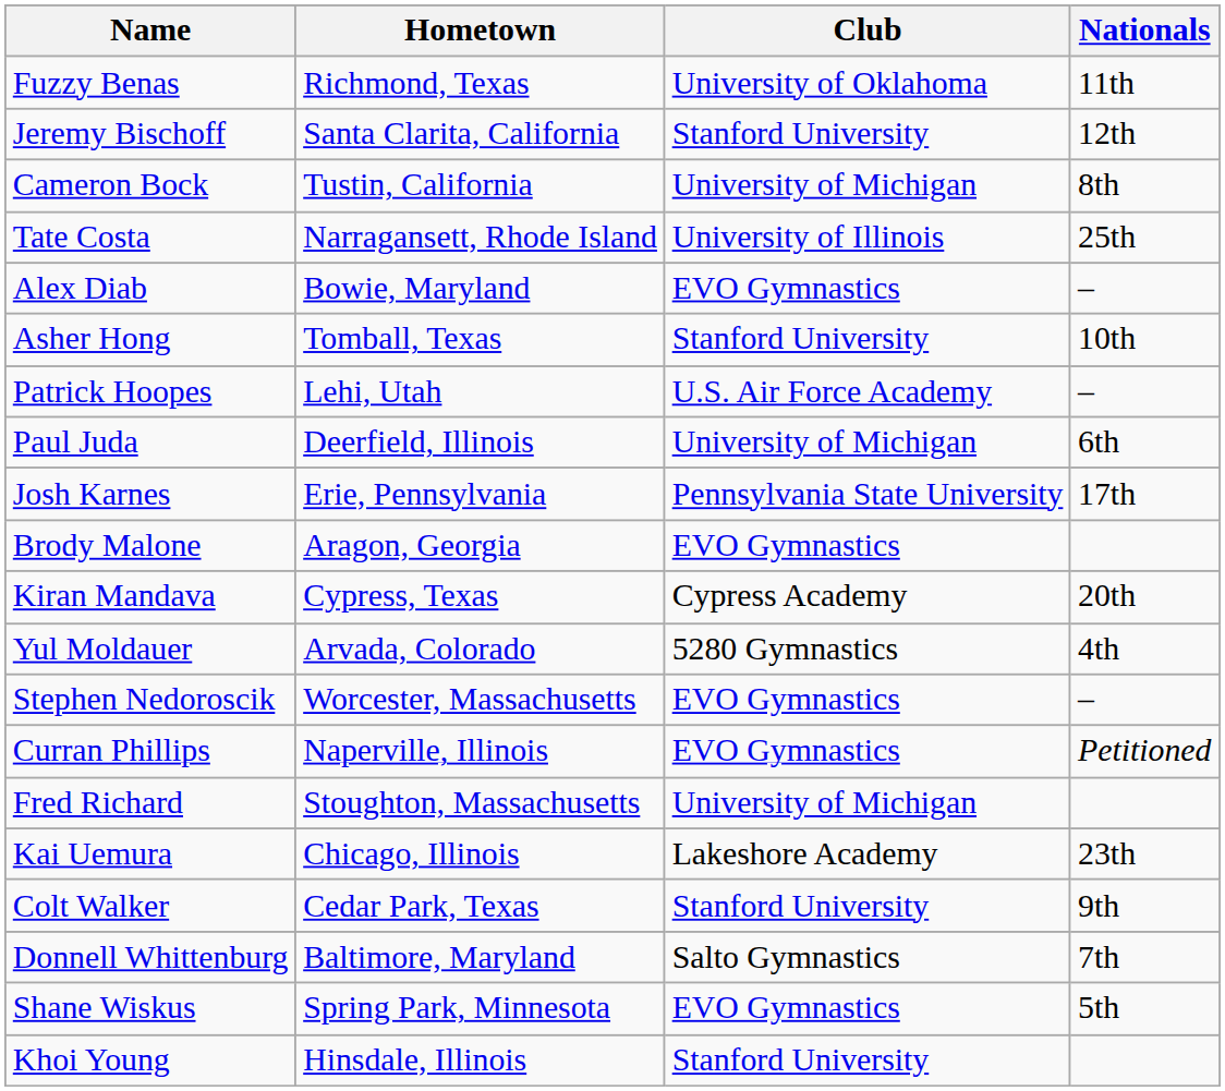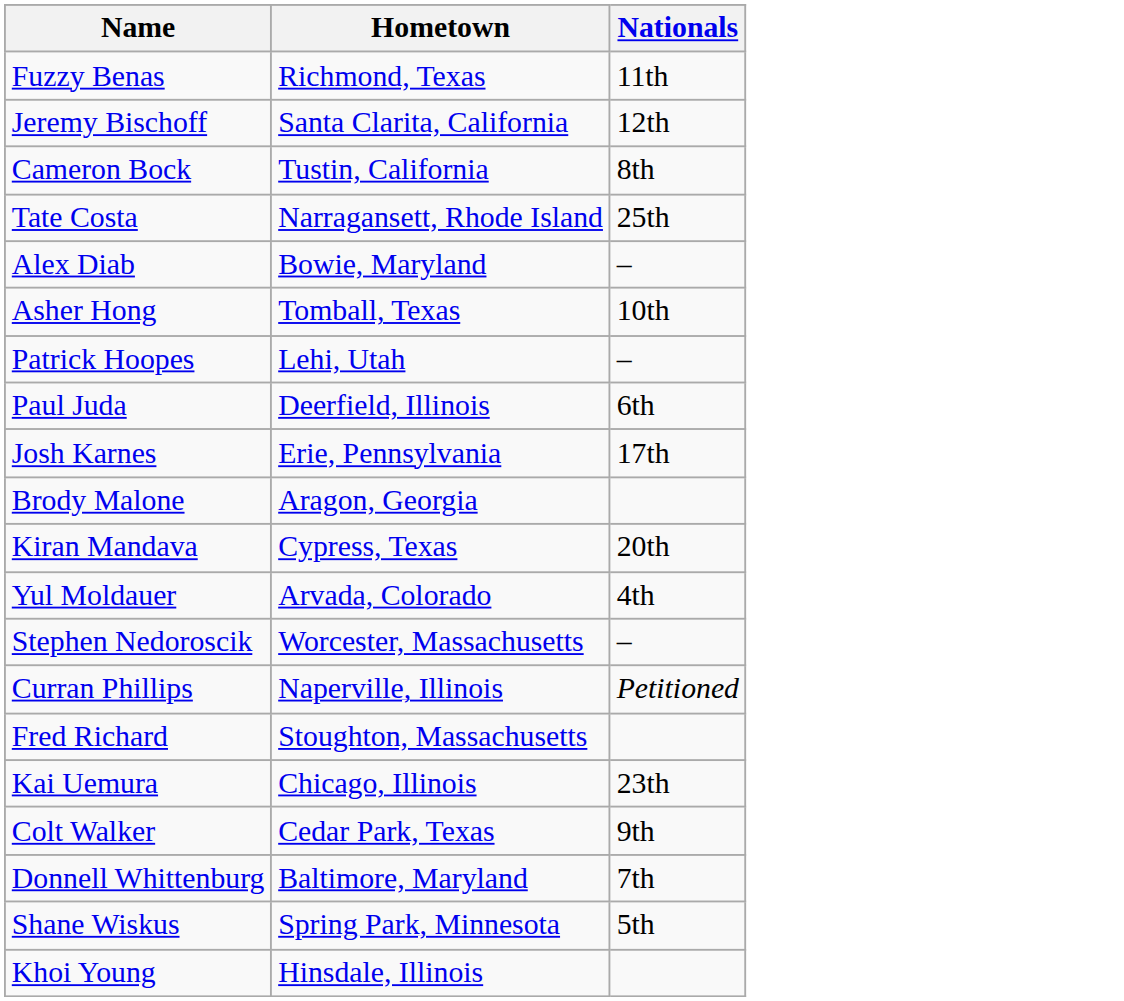- column: Club | University of Oklahoma | Stanford University | University of Michigan | University of Illinois | EVO Gymnastics | Stanford University | U.S. Air Force Academy | University of Michigan | Pennsylvania State University | EVO Gymnastics | Cypress Academy | 5280 Gymnastics | EVO Gymnastics | EVO Gymnastics | University of Michigan | Lakeshore Academy | Stanford University | Salto Gymnastics | EVO Gymnastics | Stanford University
